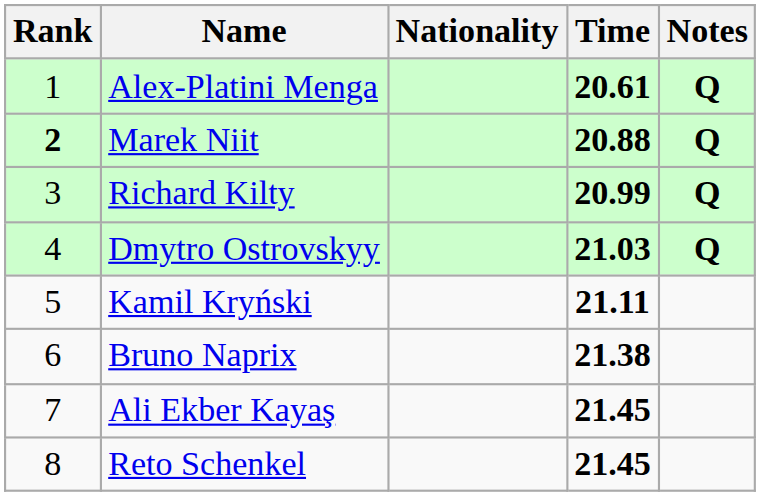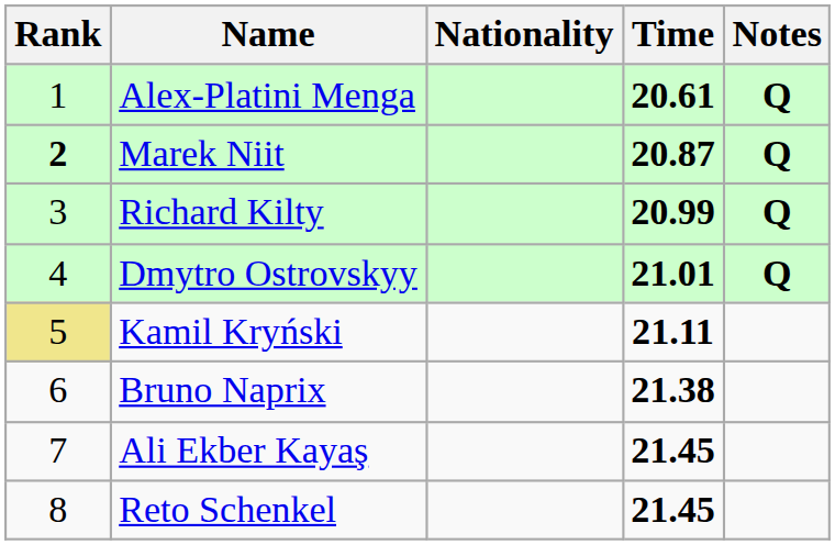Marek Niit | Time: 20.88 -> 20.87
Dmytro Ostrovskyy | Time: 21.03 -> 21.01
Kamil Kryński | Rank: no background -> khaki background
